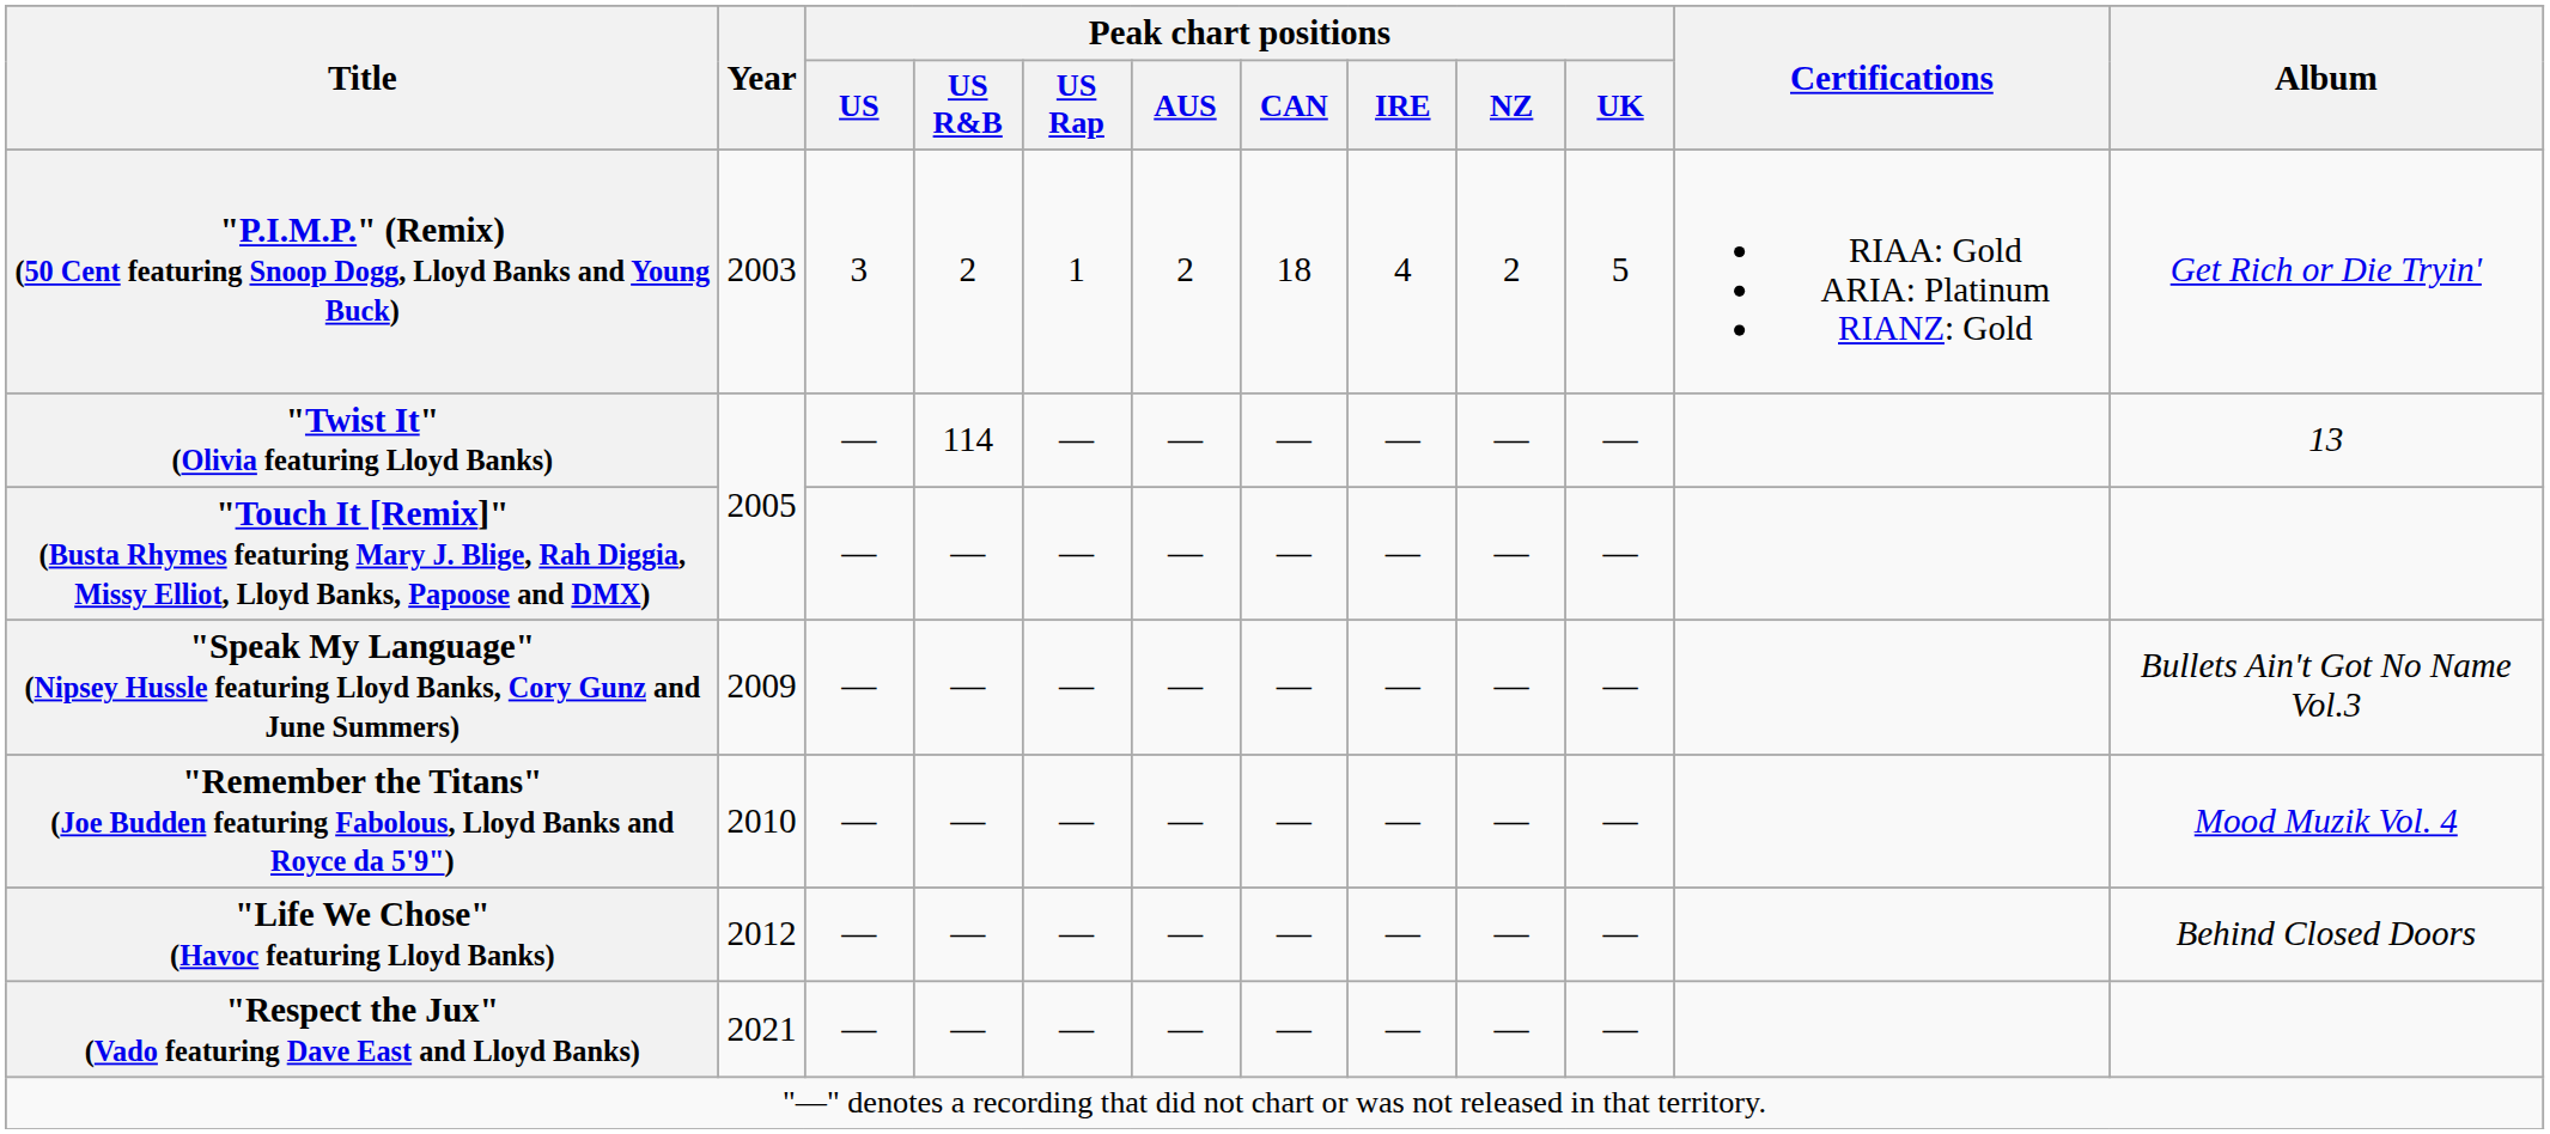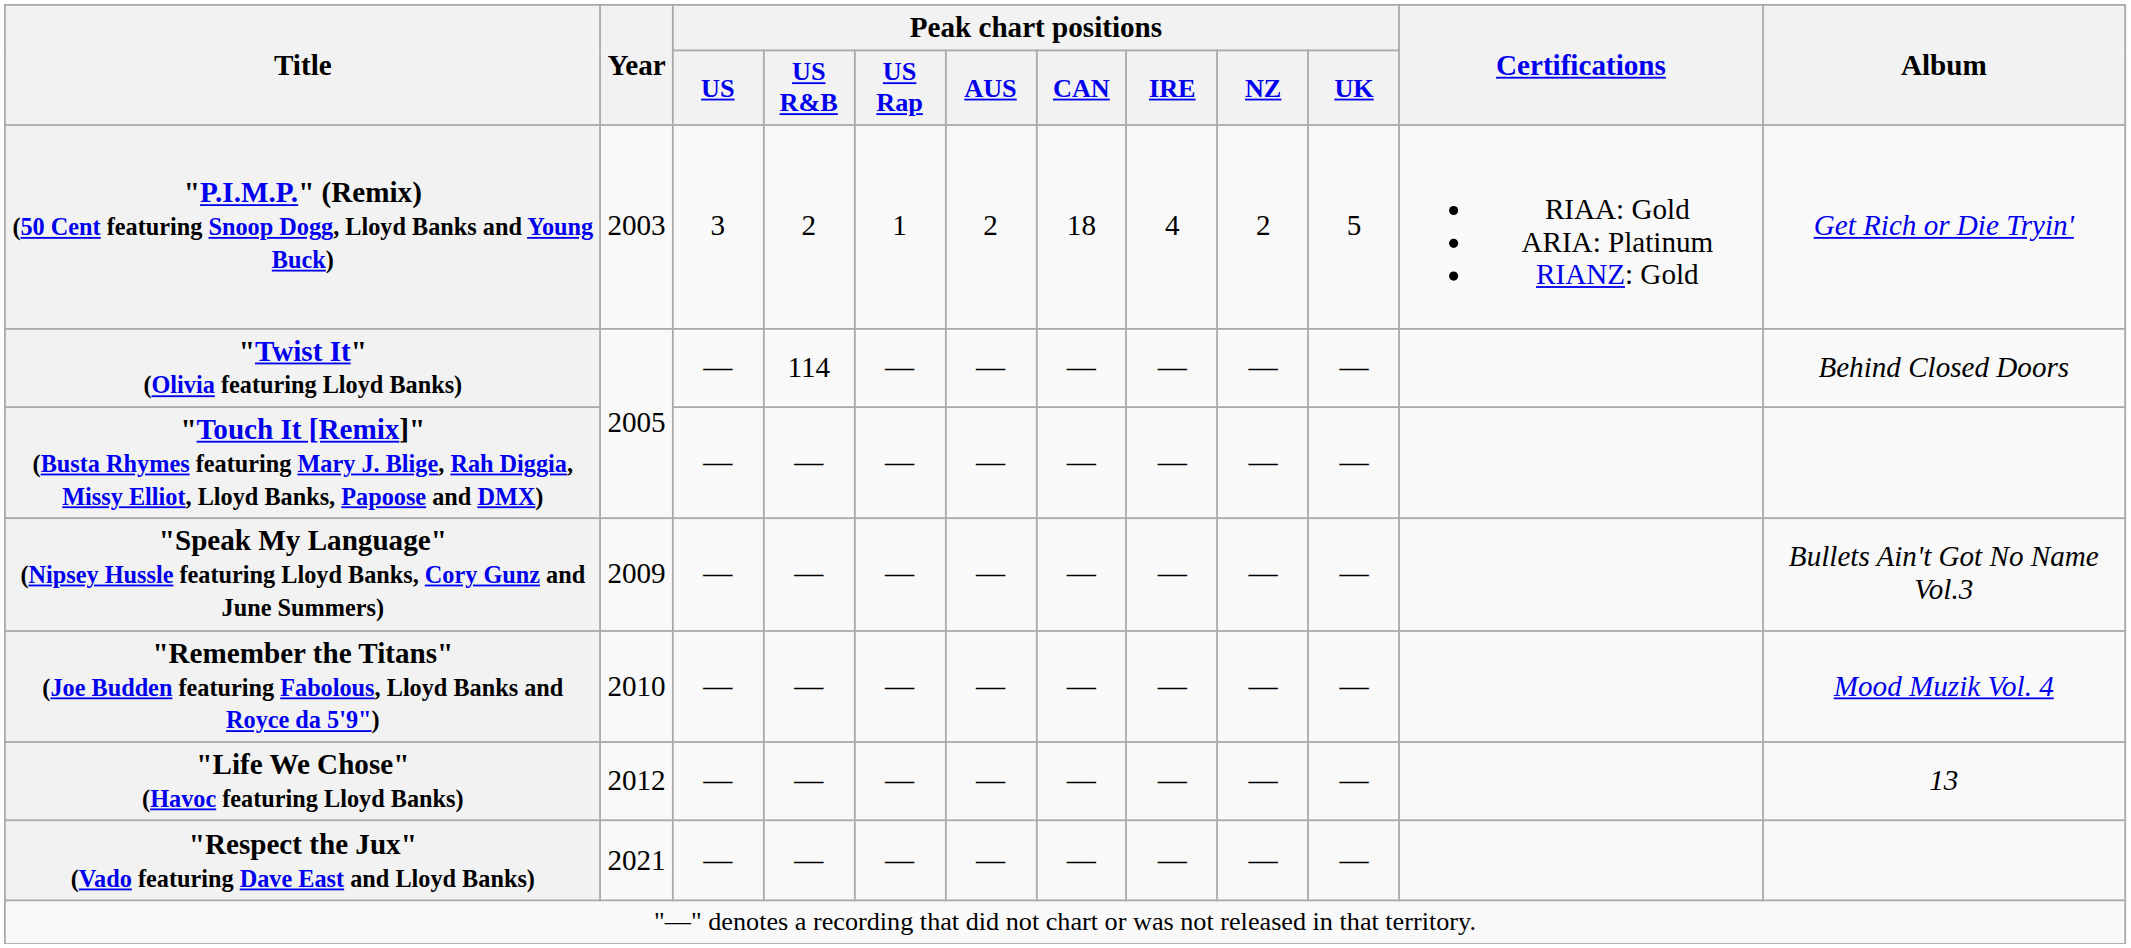"Twist It" (Olivia featuring Lloyd Banks) | Album: 13 -> Behind Closed Doors
"Life We Chose" (Havoc featuring Lloyd Banks) | Album: Behind Closed Doors -> 13
